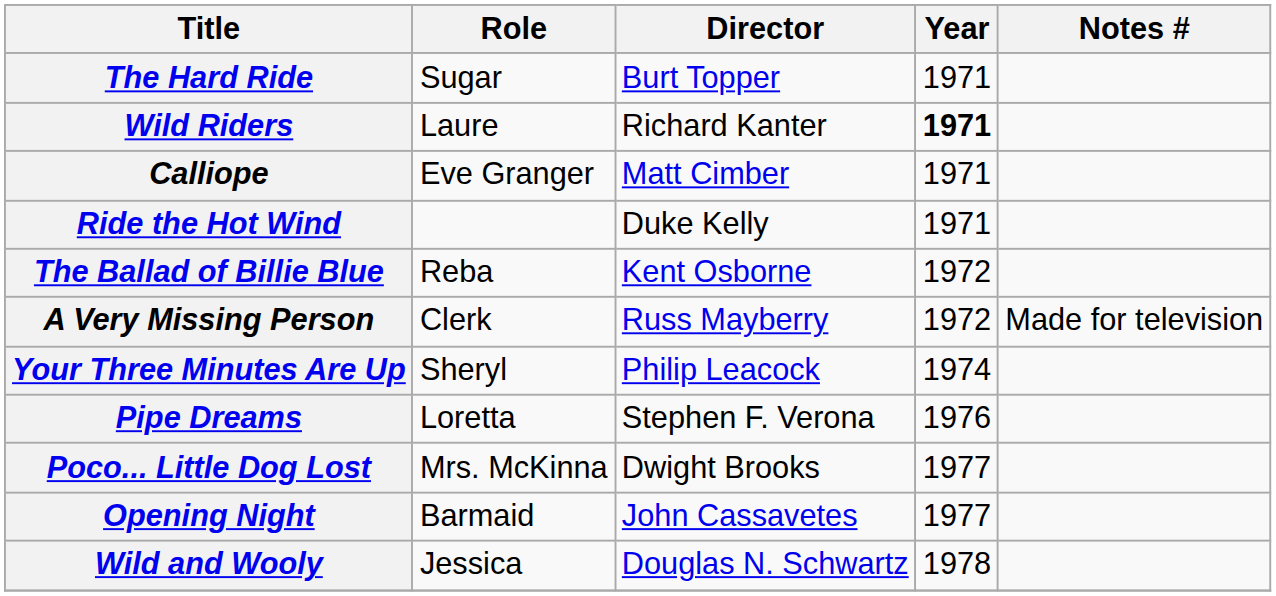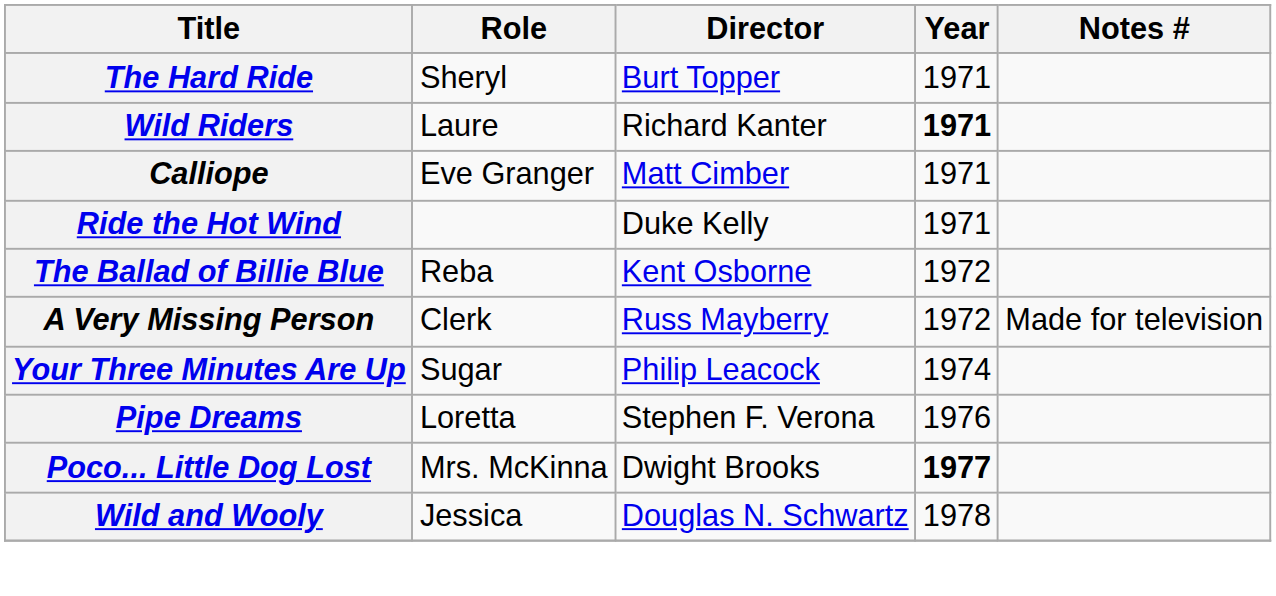The Hard Ride | Role: Sugar -> Sheryl
Your Three Minutes Are Up | Role: Sheryl -> Sugar
Poco... Little Dog Lost | Year: normal -> bold
- row: Opening Night | Barmaid | John Cassavetes | 1977
